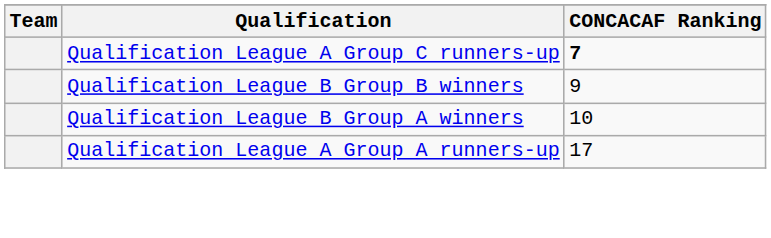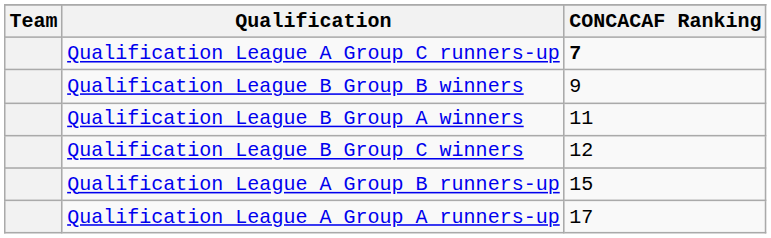Qualification League B Group A winners | CONCACAF Ranking: 10 -> 11
+ row: Qualification League B Group C winners | 12
+ row: Qualification League A Group B runners-up | 15
